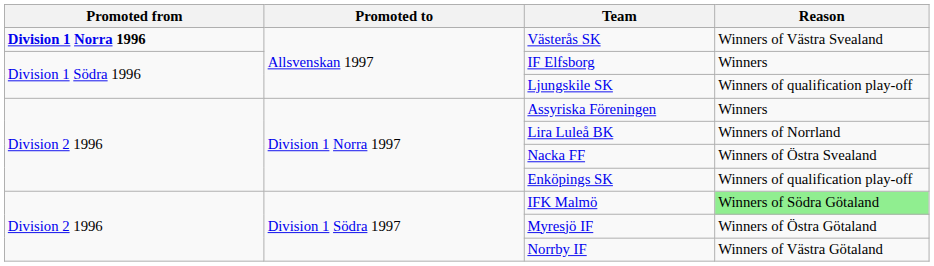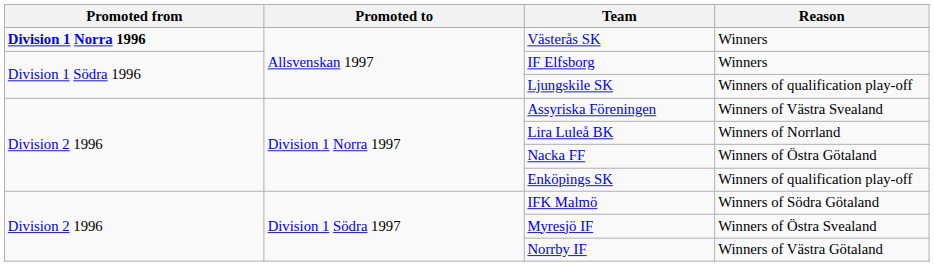Västerås SK | Reason: Winners of Västra Svealand -> Winners
Assyriska Föreningen | Reason: Winners -> Winners of Västra Svealand
Nacka FF | Reason: Winners of Östra Svealand -> Winners of Östra Götaland
IFK Malmö | Reason: lightgreen background -> no background
Myresjö IF | Reason: Winners of Östra Götaland -> Winners of Östra Svealand
